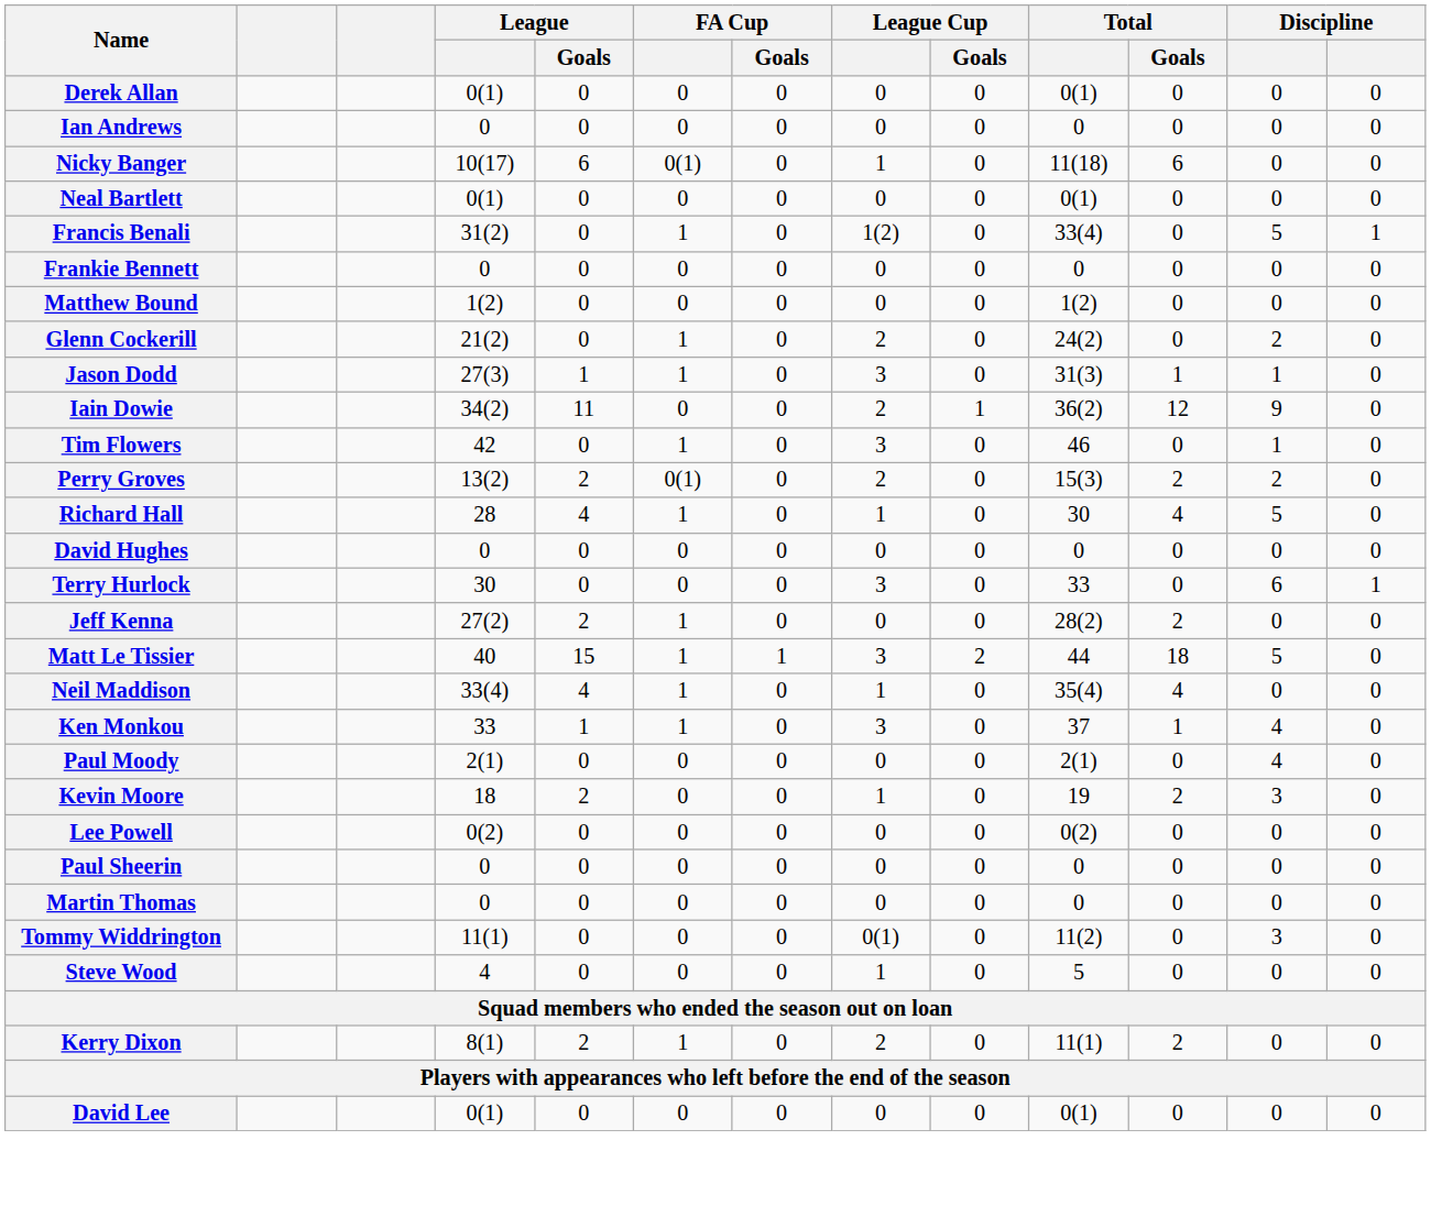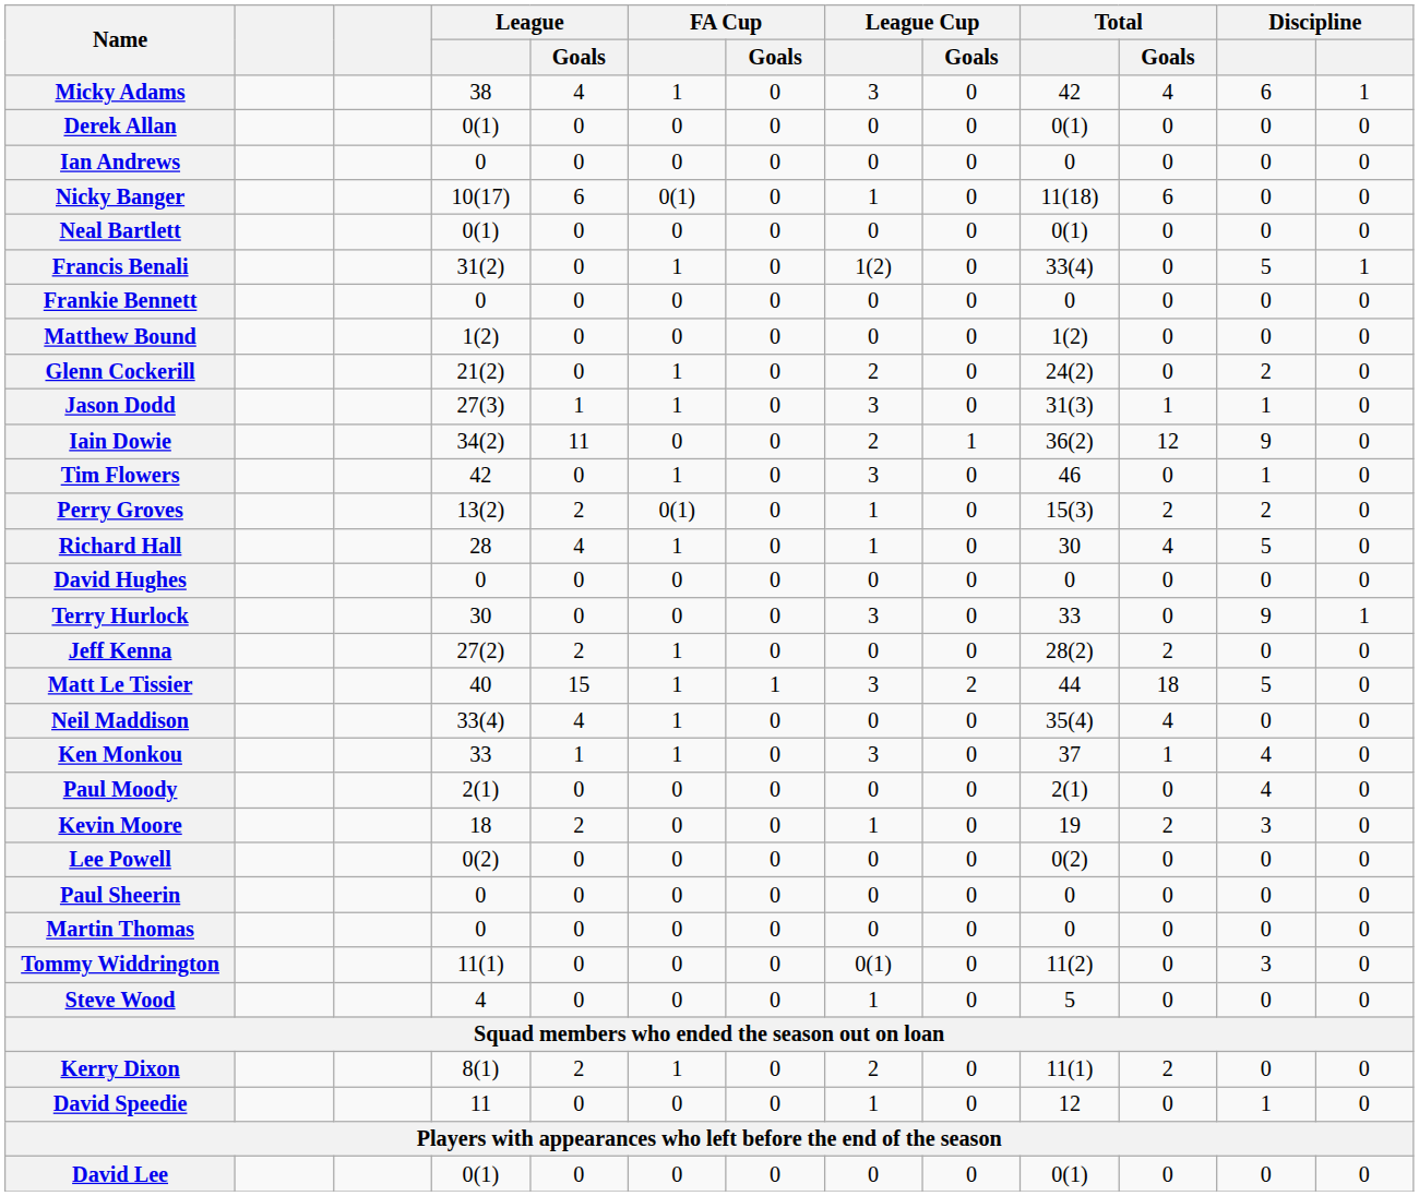+ row: Micky Adams | 38 | 4 | 1 | 0 | 3 | 0 | 42 | 4 | 6 | 1
Perry Groves | League Cup: 2 -> 1
Terry Hurlock | column 12: 6 -> 9
Neil Maddison | League Cup: 1 -> 0
+ row: David Speedie | 11 | 0 | 0 | 0 | 1 | 0 | 12 | 0 | 1 | 0
